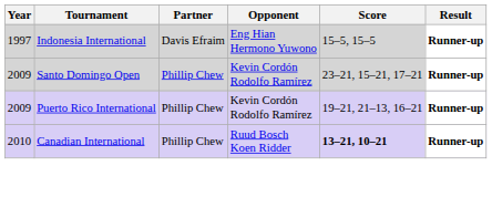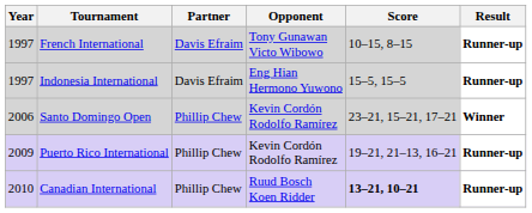+ row: 1997 | French International | Davis Efraim | Tony Gunawan Victo Wibowo | 10–15, 8–15 | Runner-up
Santo Domingo Open | Year: 2009 -> 2006
Santo Domingo Open | Result: Runner-up -> Winner
